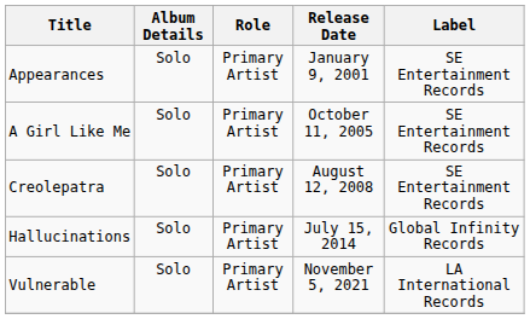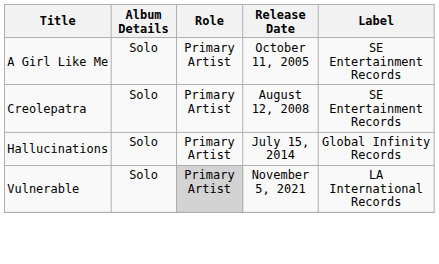- row: Appearances | Solo | Primary Artist | January 9, 2001 | SE Entertainment Records
Vulnerable | Role: no background -> lightgrey background
